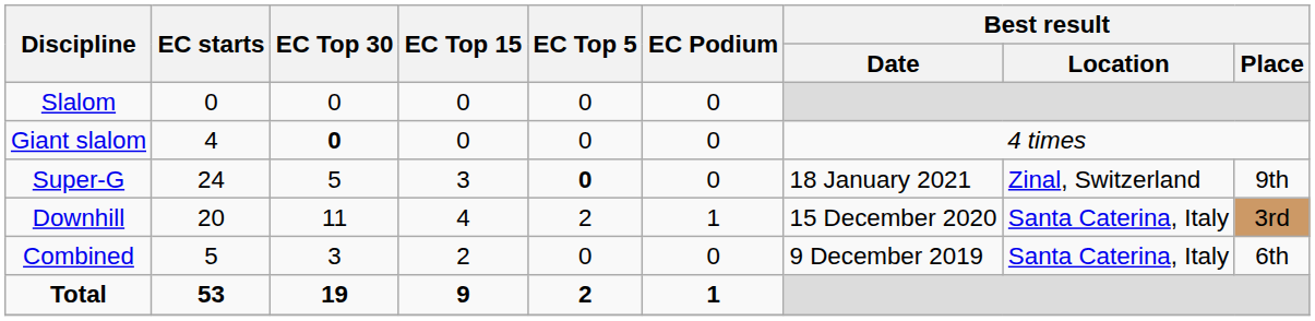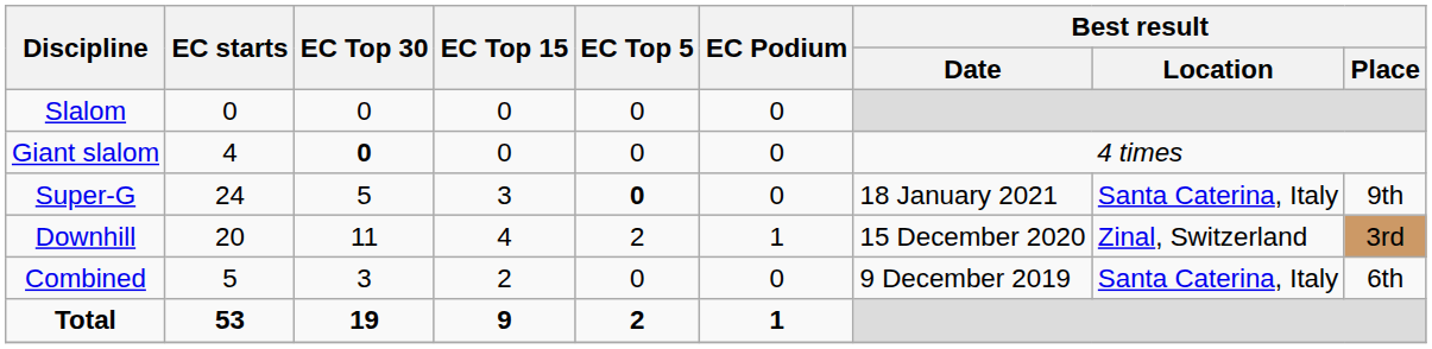Super-G | Best result / Location: Zinal, Switzerland -> Santa Caterina, Italy
Downhill | Best result / Location: Santa Caterina, Italy -> Zinal, Switzerland
